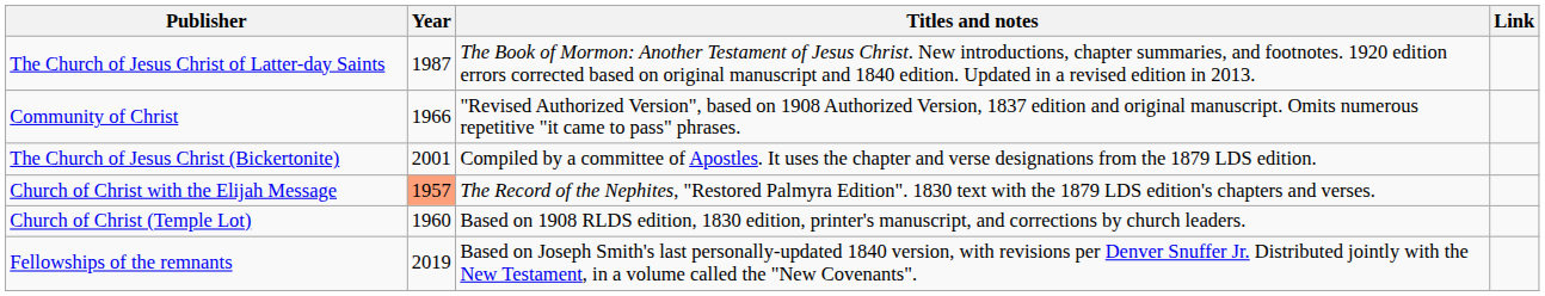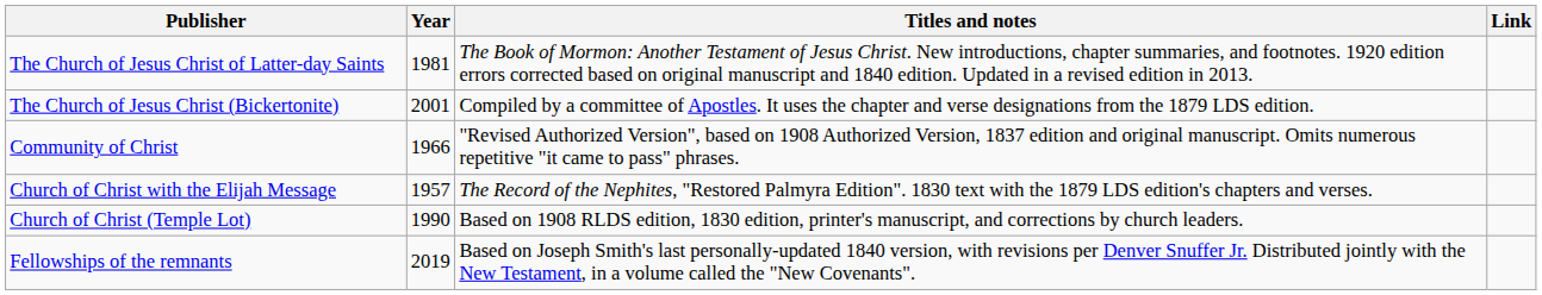The Church of Jesus Christ of Latter-day Saints | Year: 1987 -> 1981
rows swapped: Community of Christ <-> The Church of Jesus Christ (Bickertonite)
Church of Christ with the Elijah Message | Year: lightsalmon background -> no background
Church of Christ (Temple Lot) | Year: 1960 -> 1990
